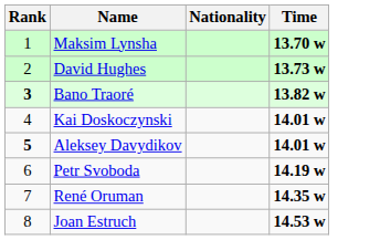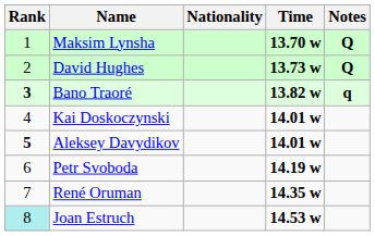+ column: Notes | Q | Q | q
Joan Estruch | Rank: no background -> paleturquoise background
